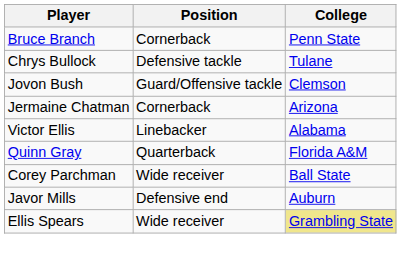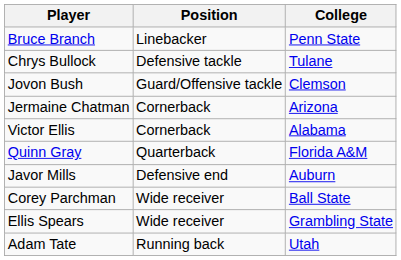Bruce Branch | Position: Cornerback -> Linebacker
Victor Ellis | Position: Linebacker -> Cornerback
rows swapped: Javor Mills <-> Corey Parchman
Ellis Spears | College: khaki background -> no background
+ row: Adam Tate | Running back | Utah
